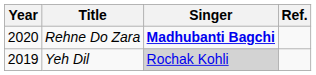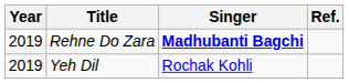Rehne Do Zara | Year: 2020 -> 2019
Yeh Dil | Singer: lightgrey background -> no background
